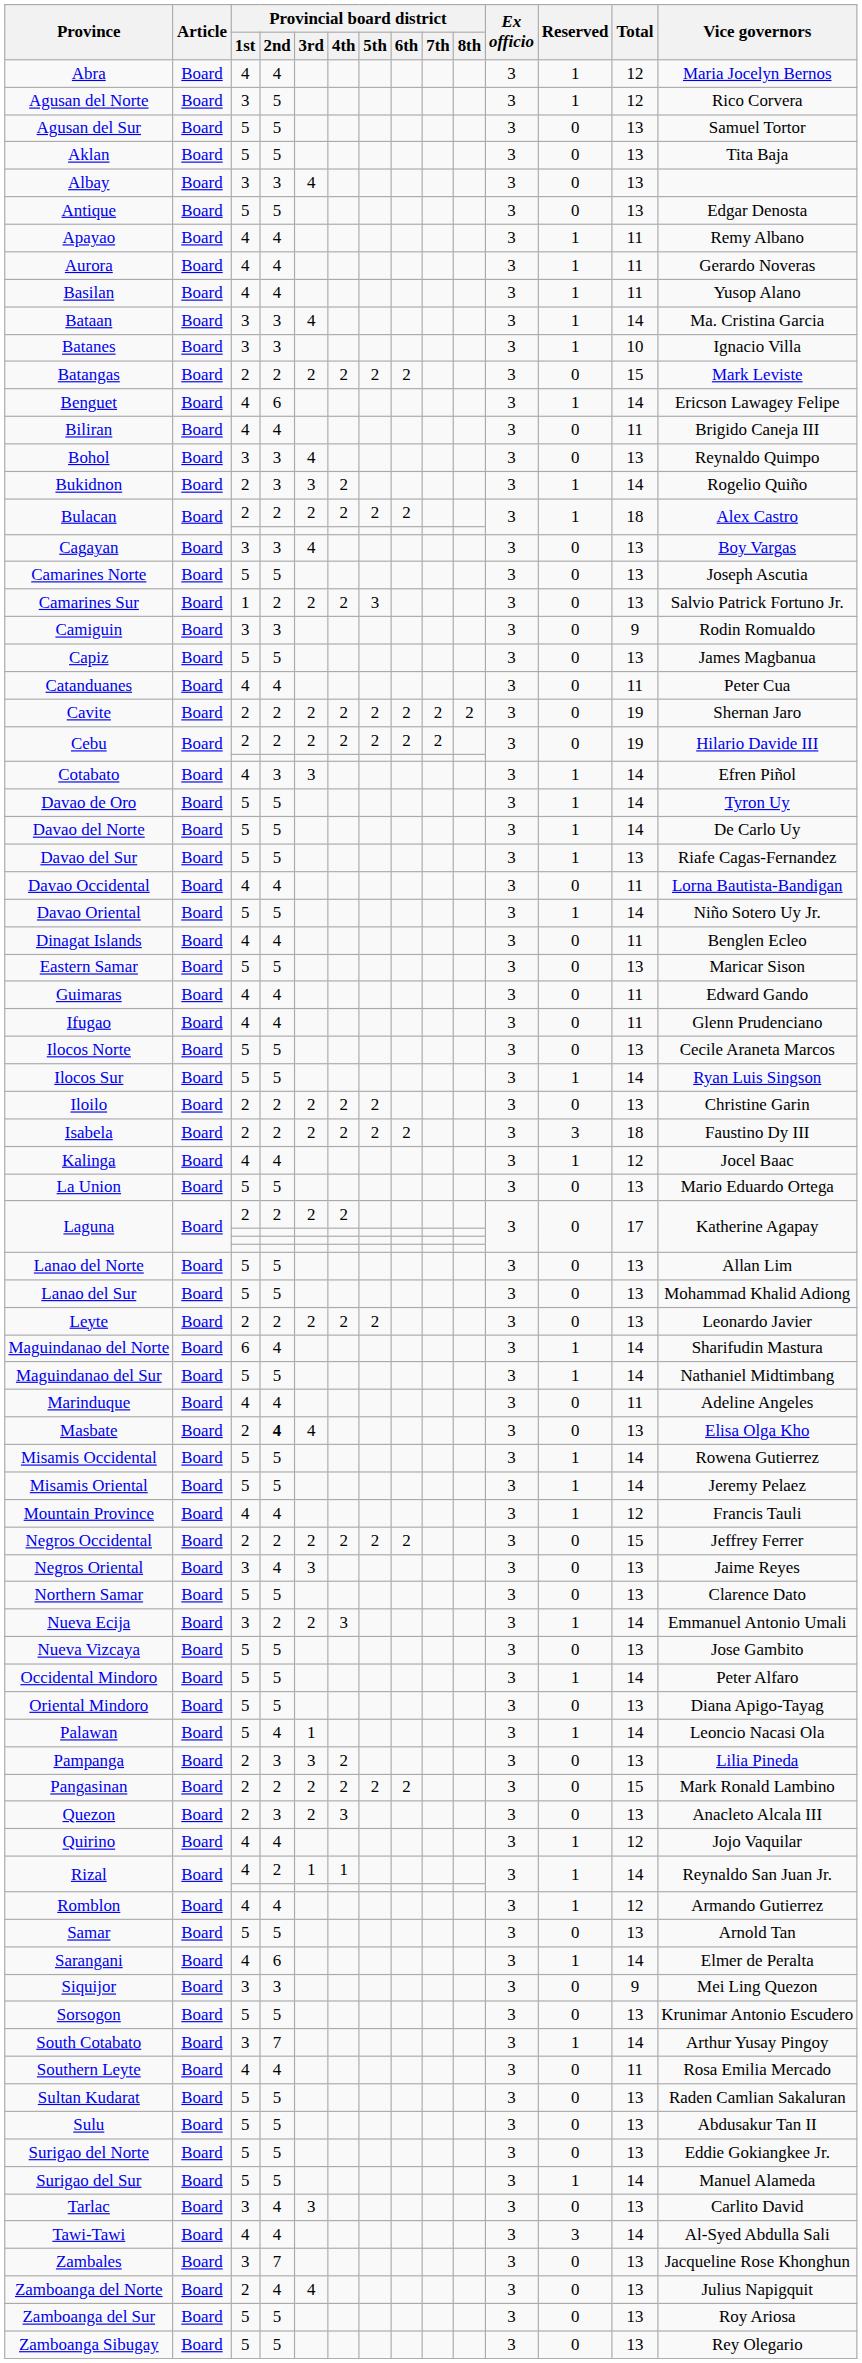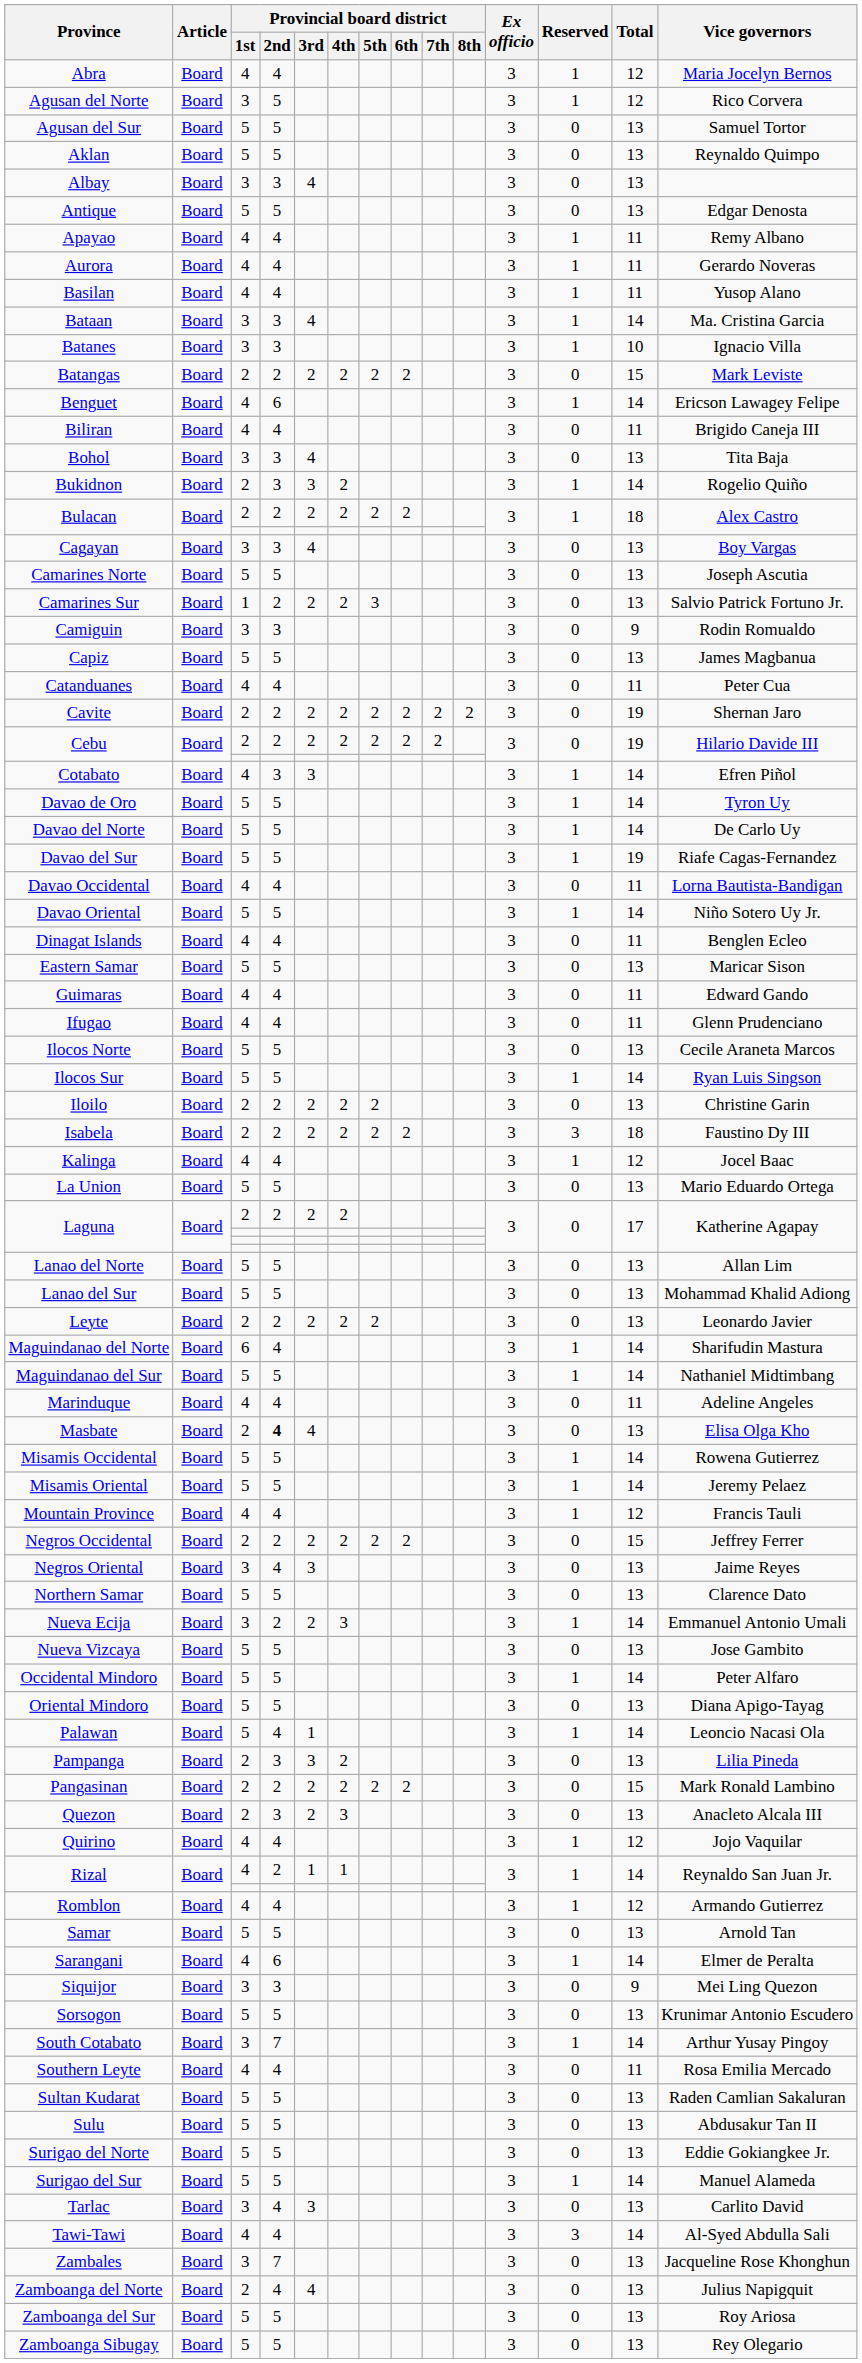Aklan | Vice governors: Tita Baja -> Reynaldo Quimpo
Bohol | Vice governors: Reynaldo Quimpo -> Tita Baja
Davao del Sur | Total: 13 -> 19
